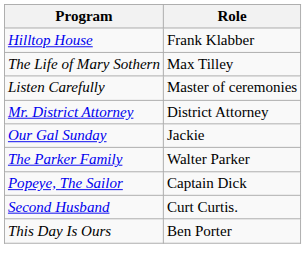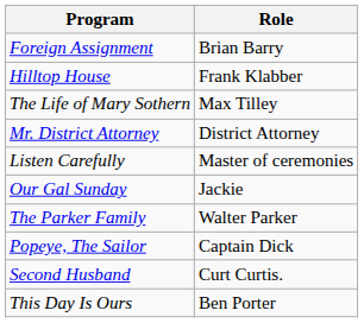+ row: Foreign Assignment | Brian Barry
rows swapped: Listen Carefully <-> Mr. District Attorney
